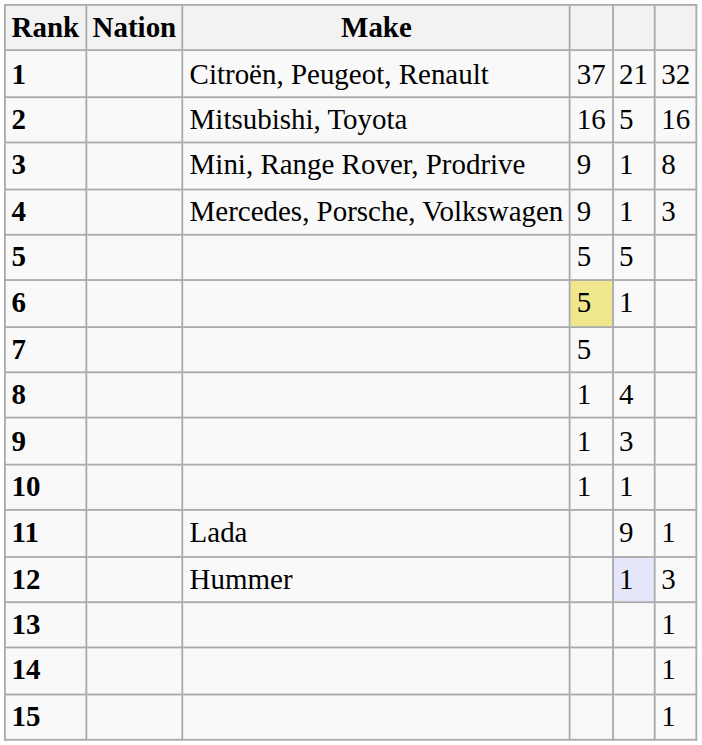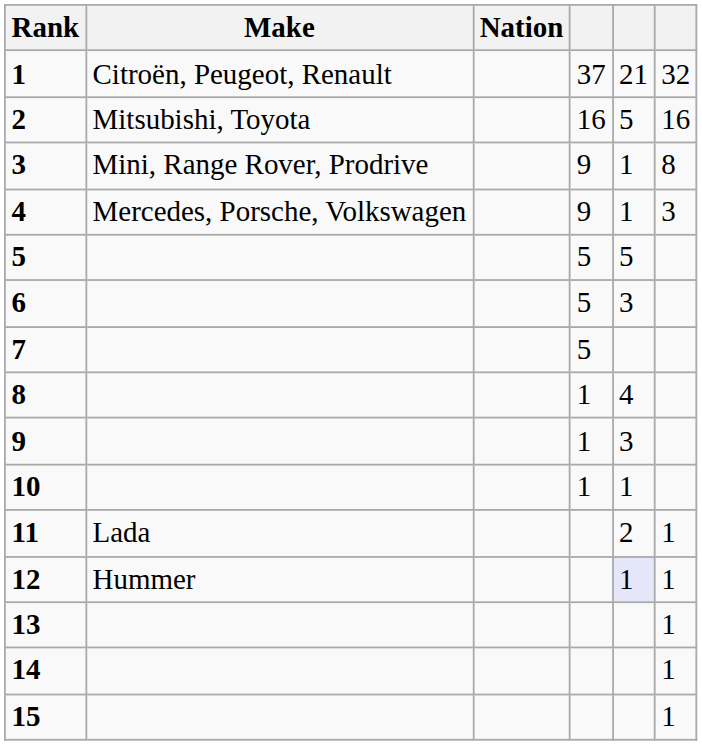columns swapped: Nation <-> Make
6 | column 4: khaki background -> no background
6 | column 5: 1 -> 3
11 | column 5: 9 -> 2
12 | column 6: 3 -> 1
